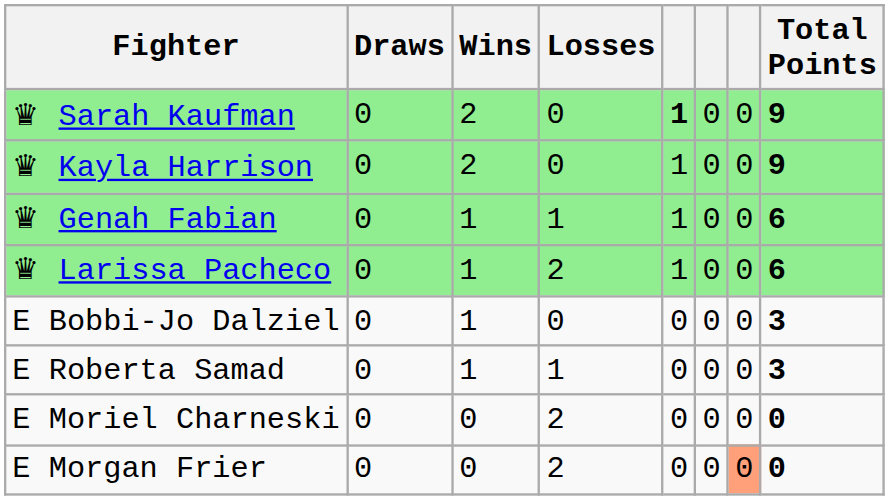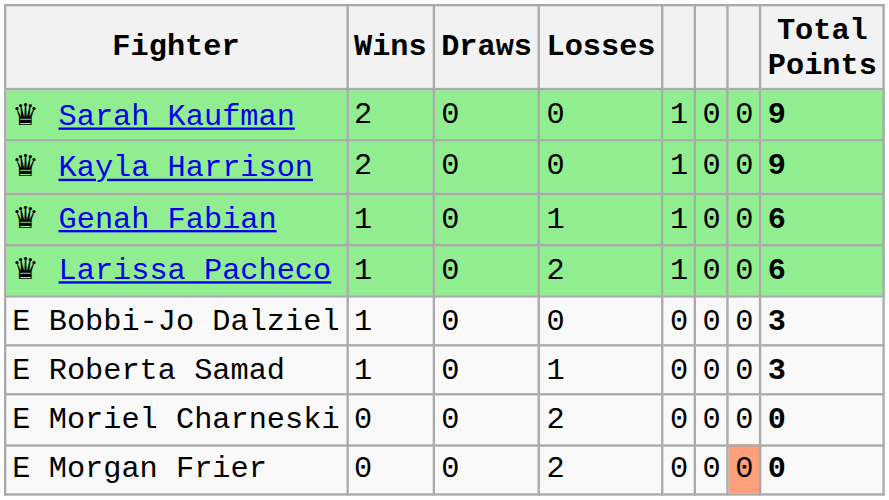columns swapped: Wins <-> Draws
♛ Sarah Kaufman | column 5: bold -> normal
